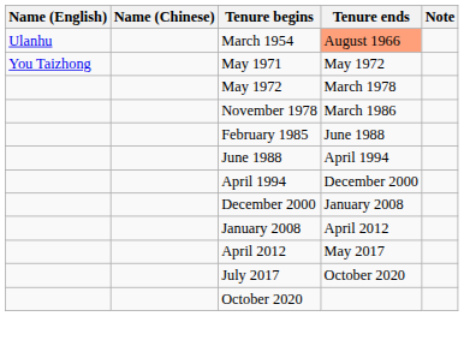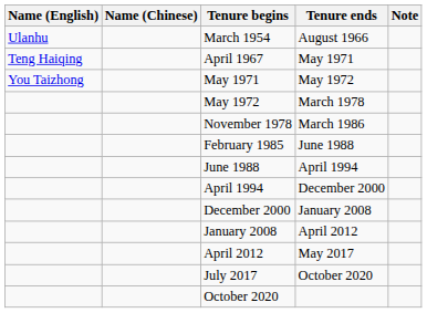March 1954 | Tenure ends: lightsalmon background -> no background
+ row: Teng Haiqing | April 1967 | May 1971
